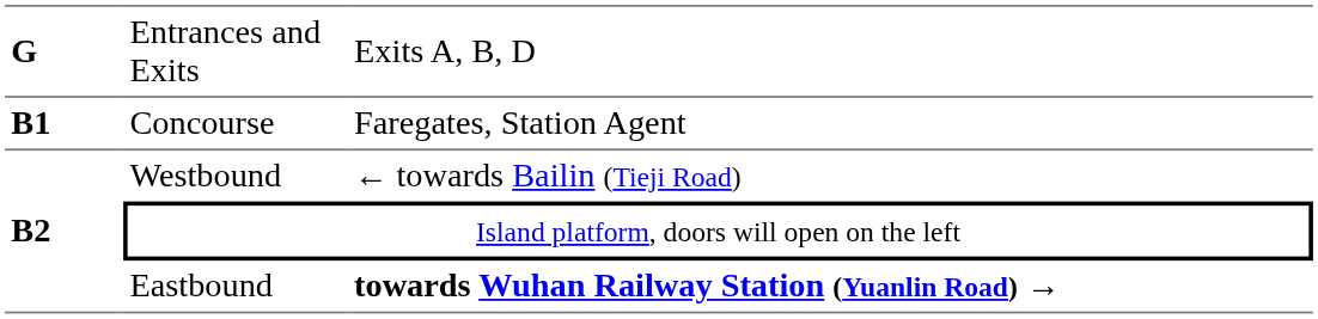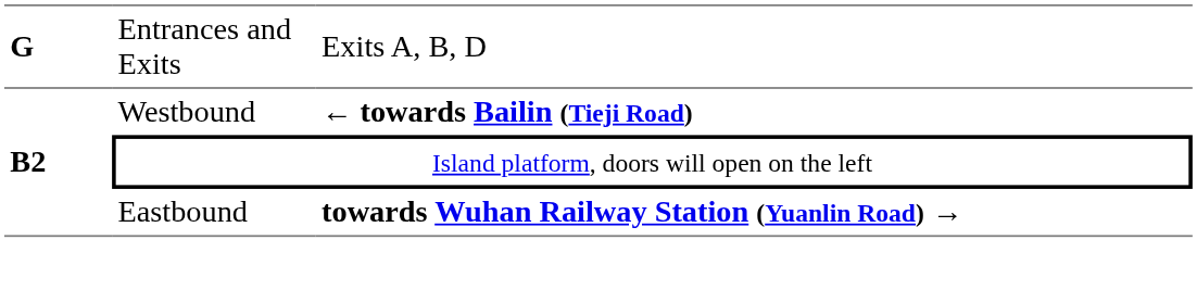- row: B1 | Concourse | Faregates, Station Agent
Westbound | column 3: normal -> bold
